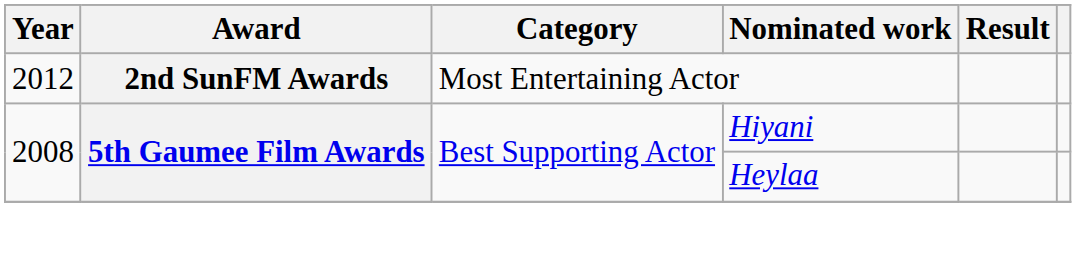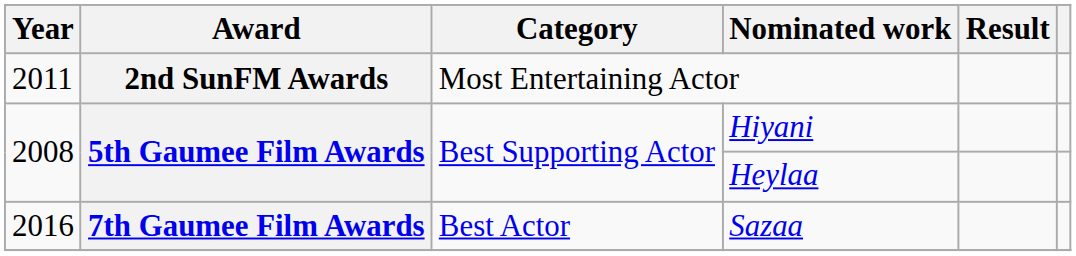Most Entertaining Actor | Year: 2012 -> 2011
+ row: 2016 | 7th Gaumee Film Awards | Best Actor | Sazaa
